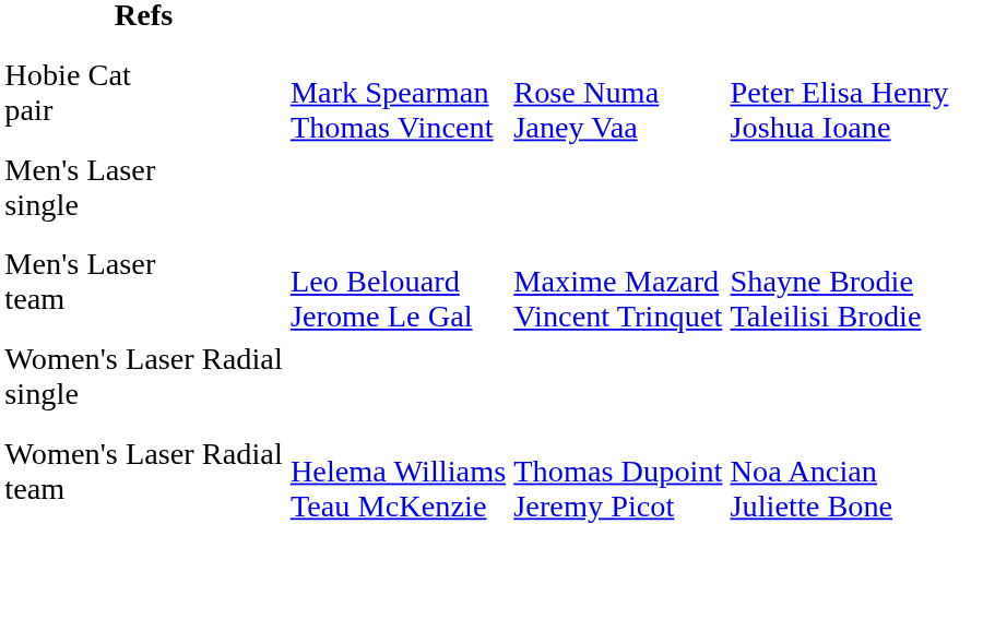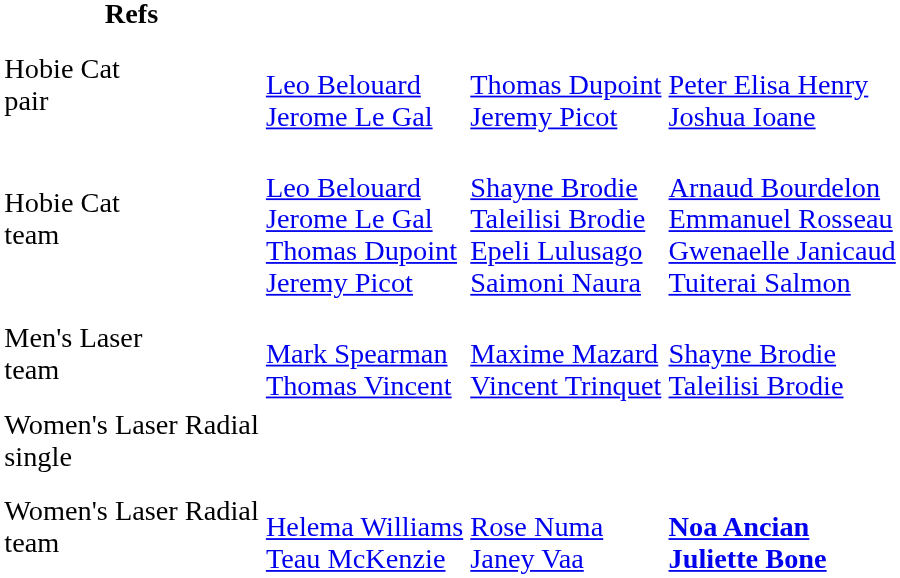Hobie Cat pair | column 2: Mark Spearman Thomas Vincent -> Leo Belouard Jerome Le Gal
Hobie Cat pair | column 3: Rose Numa Janey Vaa -> Thomas Dupoint Jeremy Picot
+ row: Hobie Cat team | Leo Belouard Jerome Le Gal Thomas Dupoint Jeremy Picot | Shayne Brodie Taleilisi Brodie Epeli Lulusago Saimoni Naura | Arnaud Bourdelon Emmanuel Rosseau Gwenaelle Janicaud Tuiterai Salmon
- row: Men's Laser single
Men's Laser team | column 2: Leo Belouard Jerome Le Gal -> Mark Spearman Thomas Vincent
Women's Laser Radial team | column 3: Thomas Dupoint Jeremy Picot -> Rose Numa Janey Vaa
Women's Laser Radial team | column 4: normal -> bold
